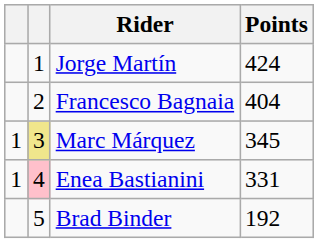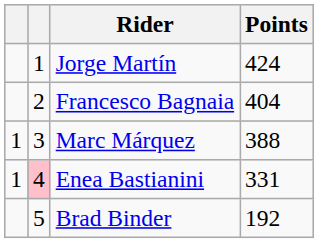Marc Márquez | column 2: khaki background -> no background
Marc Márquez | Points: 345 -> 388
